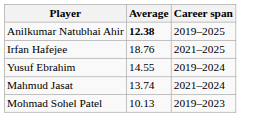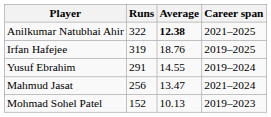+ column: Runs | 322 | 319 | 291 | 256 | 152
Anilkumar Natubhai Ahir | Career span: 2019–2025 -> 2021–2025
Irfan Hafejee | Career span: 2021–2025 -> 2019–2025
Mahmud Jasat | Average: 13.74 -> 13.47
